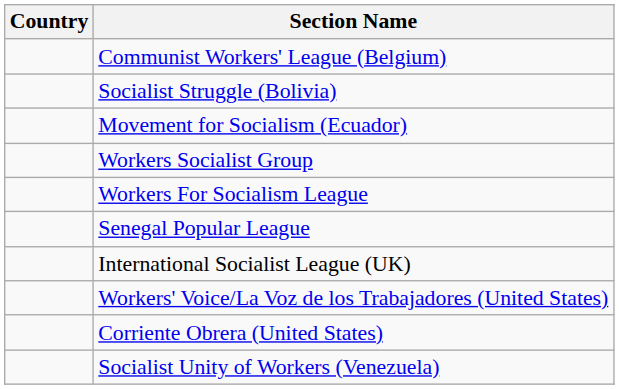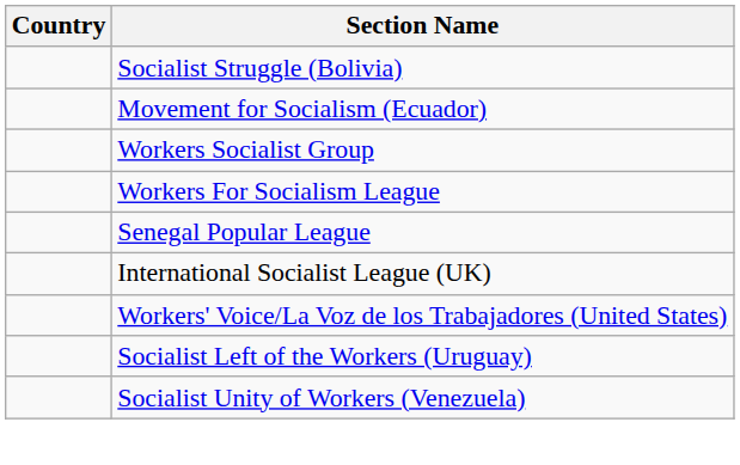- row: Communist Workers' League (Belgium)
- row: Corriente Obrera (United States)
+ row: Socialist Left of the Workers (Uruguay)
